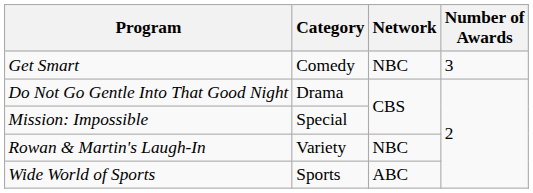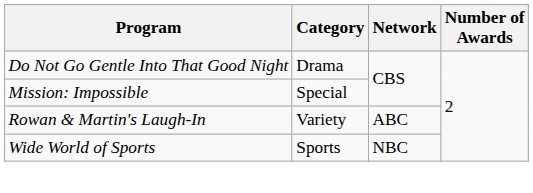- row: Get Smart | Comedy | NBC | 3
Rowan & Martin's Laugh-In | Network: NBC -> ABC
Wide World of Sports | Network: ABC -> NBC
